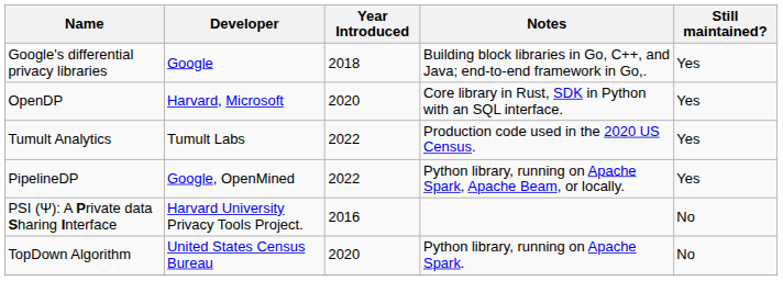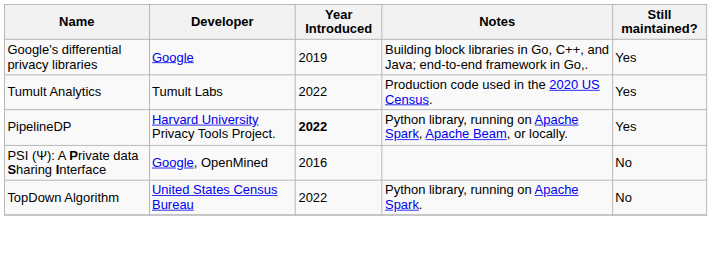Google's differential privacy libraries | Year Introduced: 2018 -> 2019
- row: OpenDP | Harvard, Microsoft | 2020 | Core library in Rust, SDK in Python with an SQL interface. | Yes
PipelineDP | Developer: Google, OpenMined -> Harvard University Privacy Tools Project.
PipelineDP | Year Introduced: normal -> bold
PSI (Ψ): A Private data Sharing Interface | Developer: Harvard University Privacy Tools Project. -> Google, OpenMined
TopDown Algorithm | Year Introduced: 2020 -> 2022
